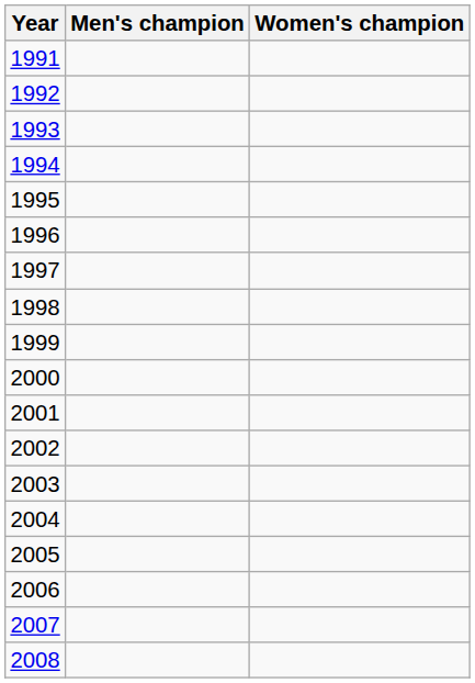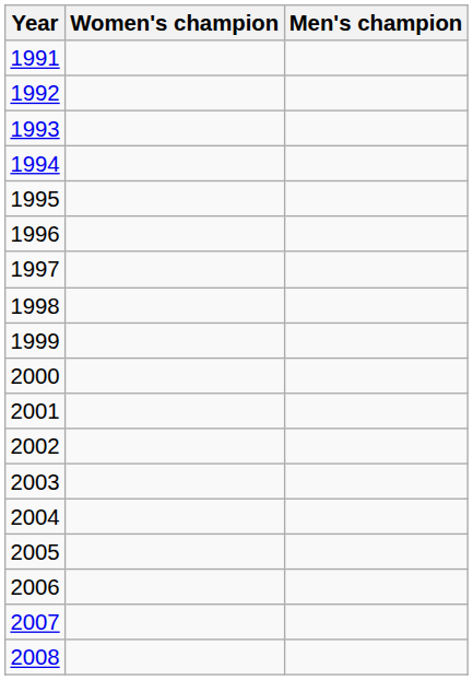columns swapped: Men's champion <-> Women's champion
